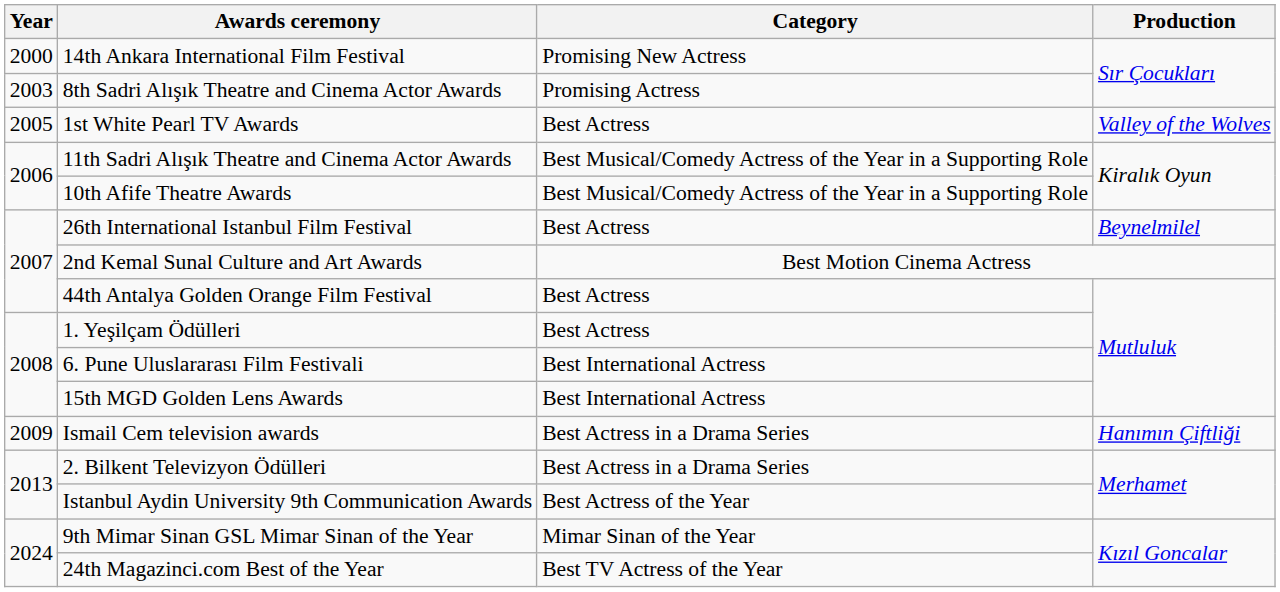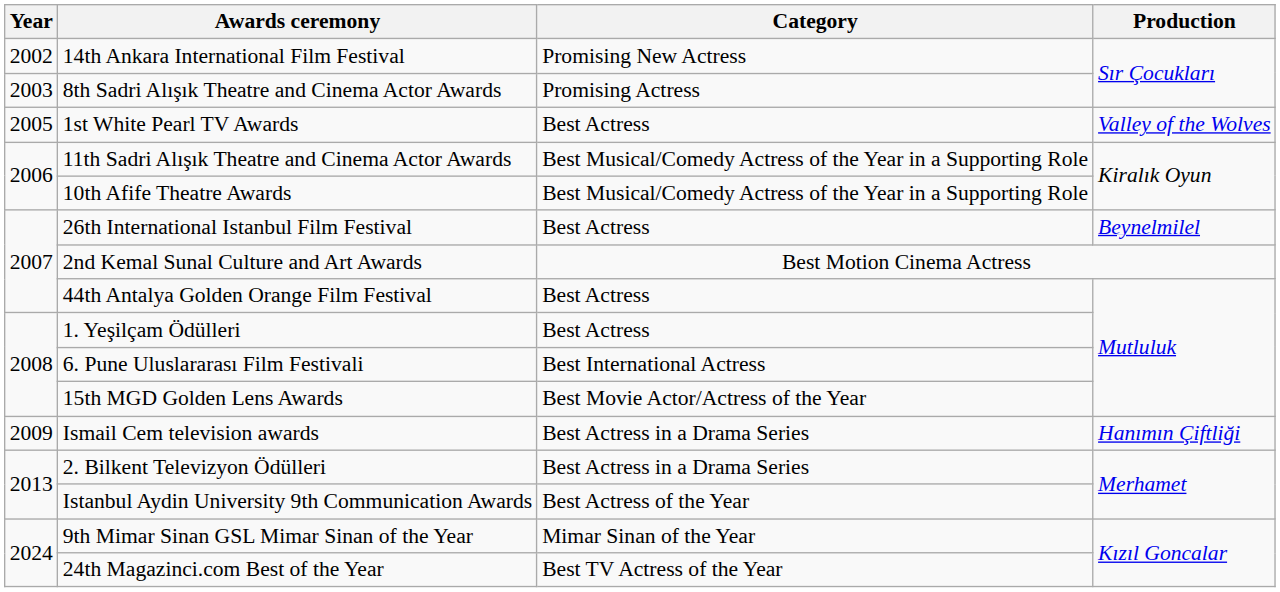14th Ankara International Film Festival | Year: 2000 -> 2002
15th MGD Golden Lens Awards | Category: Best International Actress -> Best Movie Actor/Actress of the Year
